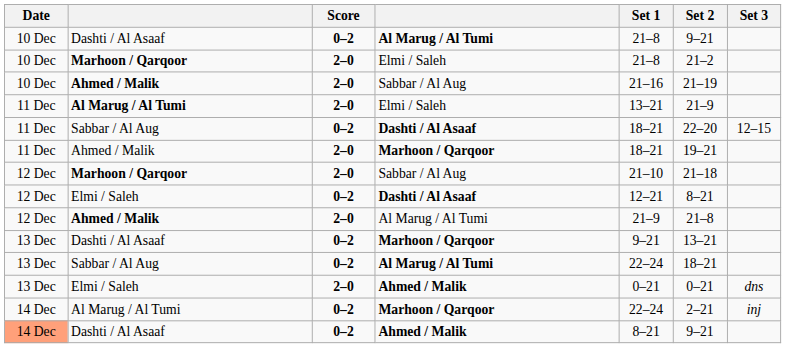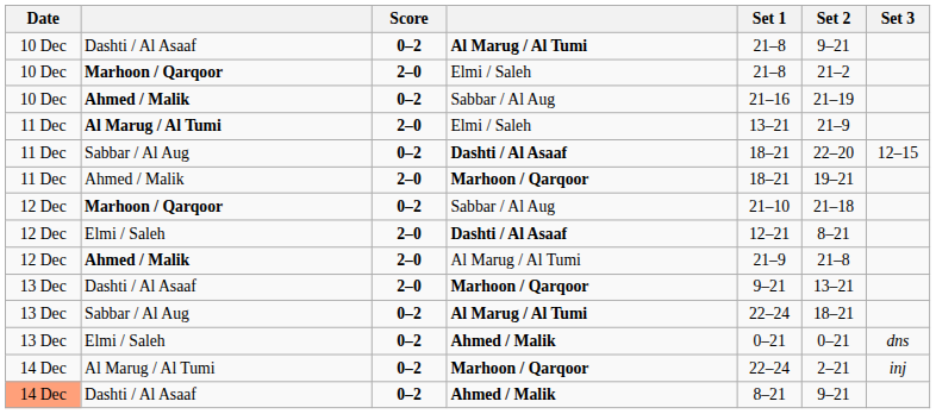Ahmed / Malik / Sabbar / Al Aug | Score: 2–0 -> 0–2
Marhoon / Qarqoor / Sabbar / Al Aug | Score: 2–0 -> 0–2
Elmi / Saleh / Dashti / Al Asaaf | Score: 0–2 -> 2–0
Dashti / Al Asaaf / Marhoon / Qarqoor | Score: 0–2 -> 2–0
Elmi / Saleh / Ahmed / Malik | Score: 2–0 -> 0–2
